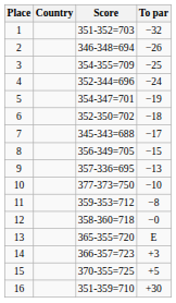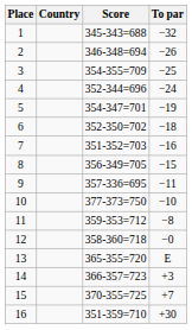1 | Score: 351-352=703 -> 345-343=688
7 | Score: 345-343=688 -> 351-352=703
7 | To par: −17 -> −16
9 | To par: −13 -> −11
15 | To par: +5 -> +7
